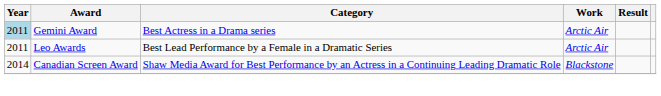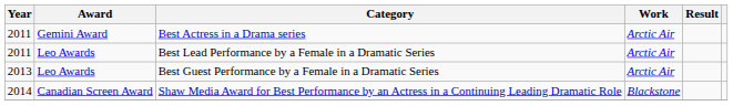Best Actress in a Drama series | Year: lightblue background -> no background
+ row: 2013 | Leo Awards | Best Guest Performance by a Female in a Dramatic Series | Arctic Air
